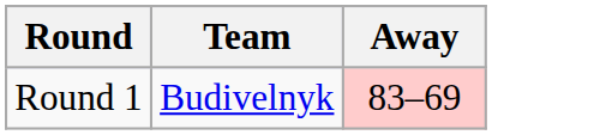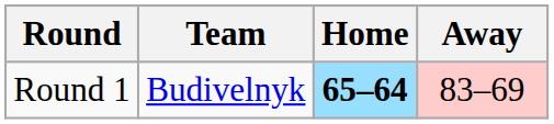+ column: Home | 65–64
